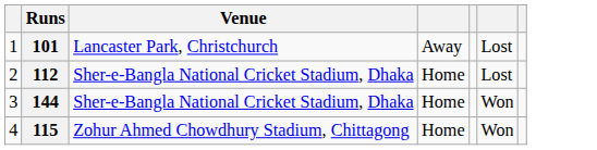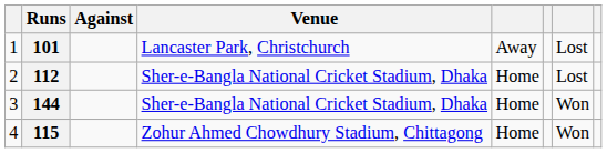+ column: Against
